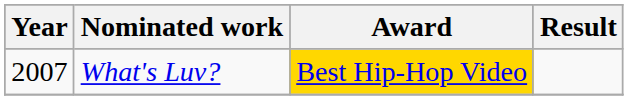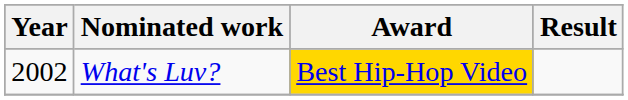What's Luv? | Year: 2007 -> 2002
